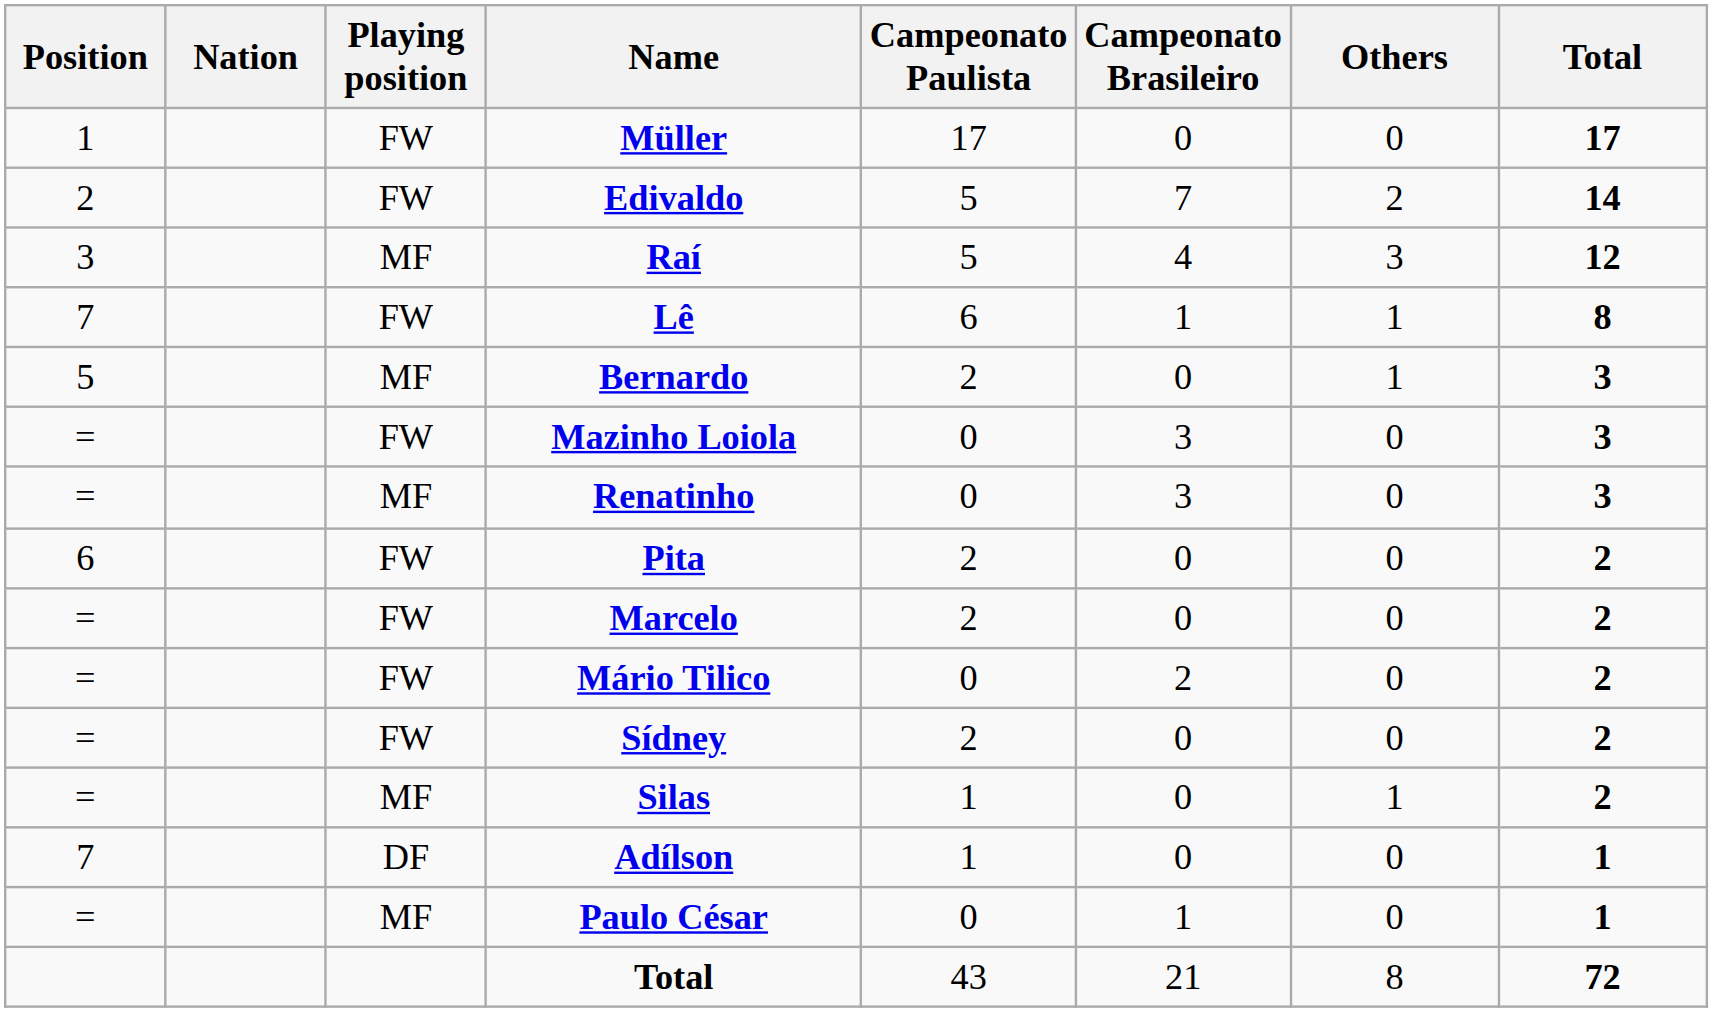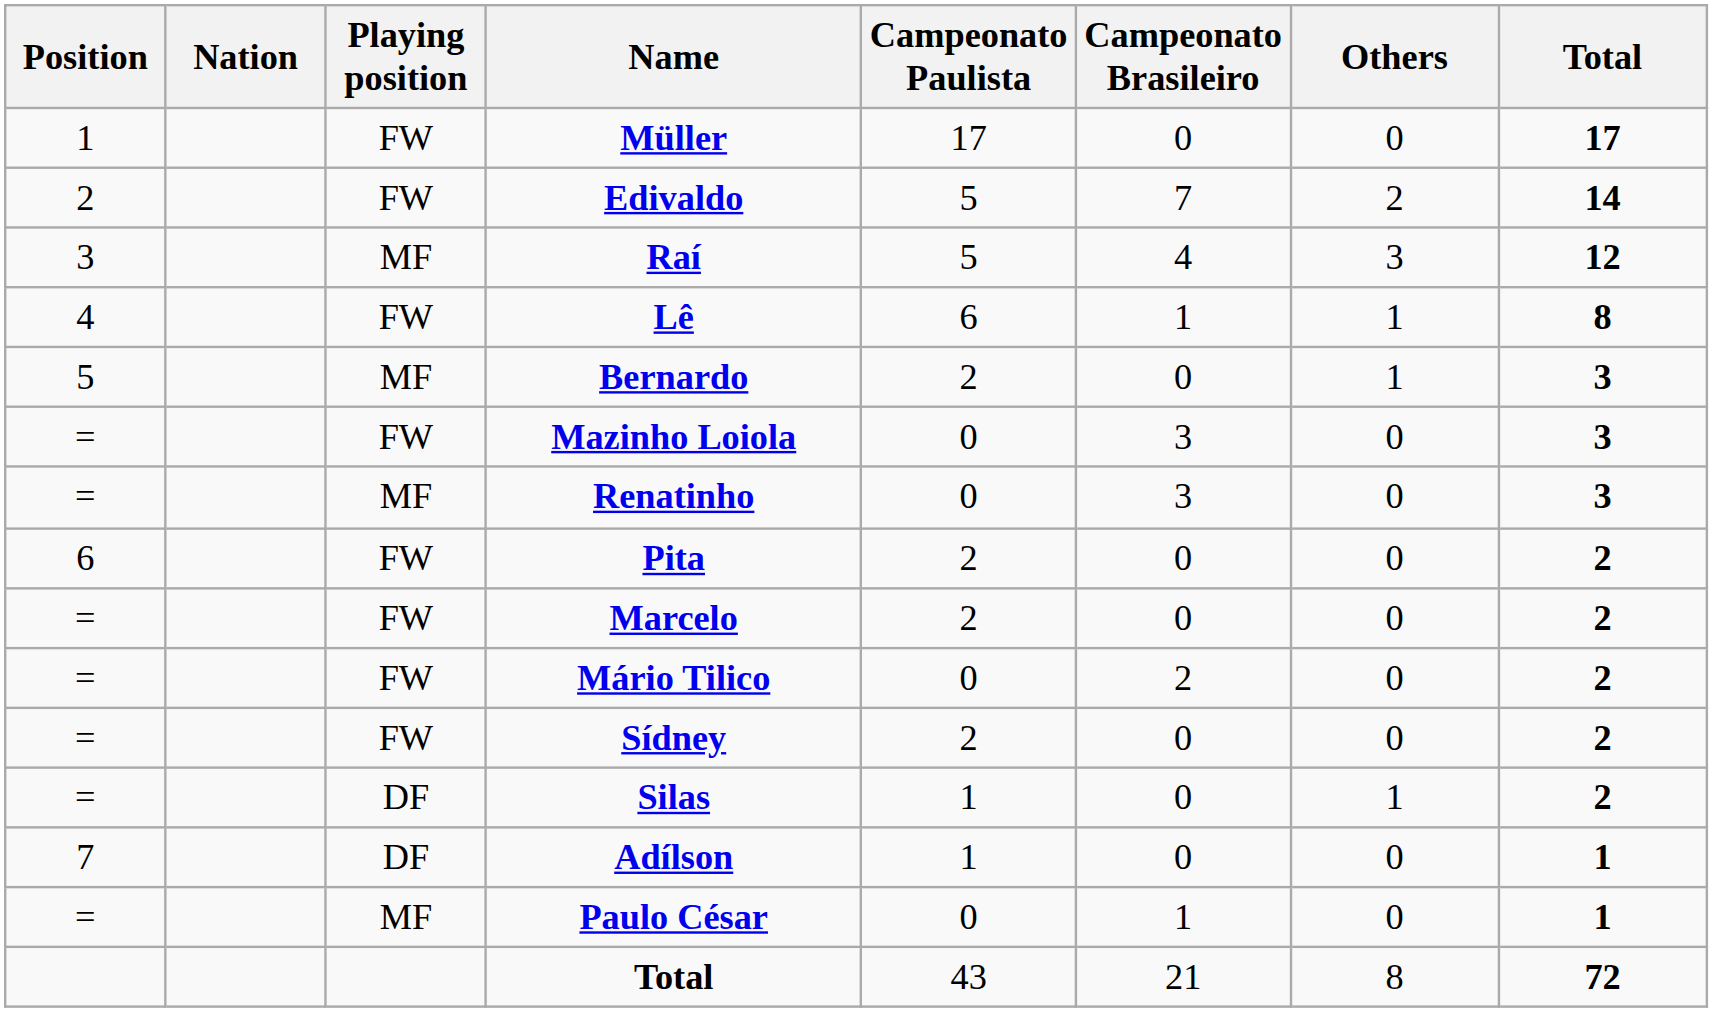Lê | Position: 7 -> 4
Silas | Playing position: MF -> DF
